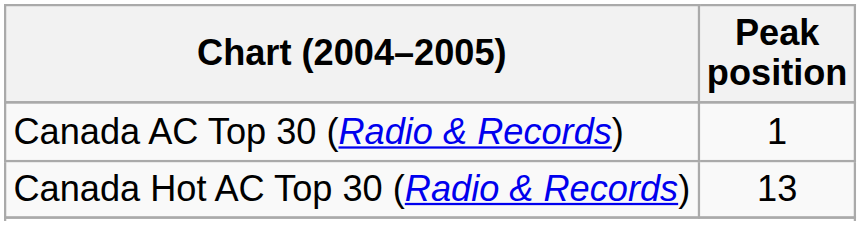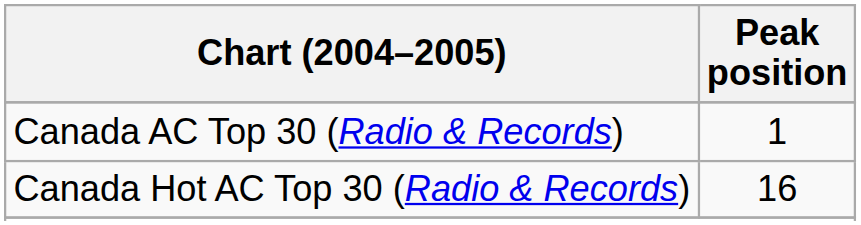Canada Hot AC Top 30 (Radio & Records) | Peak position: 13 -> 16
